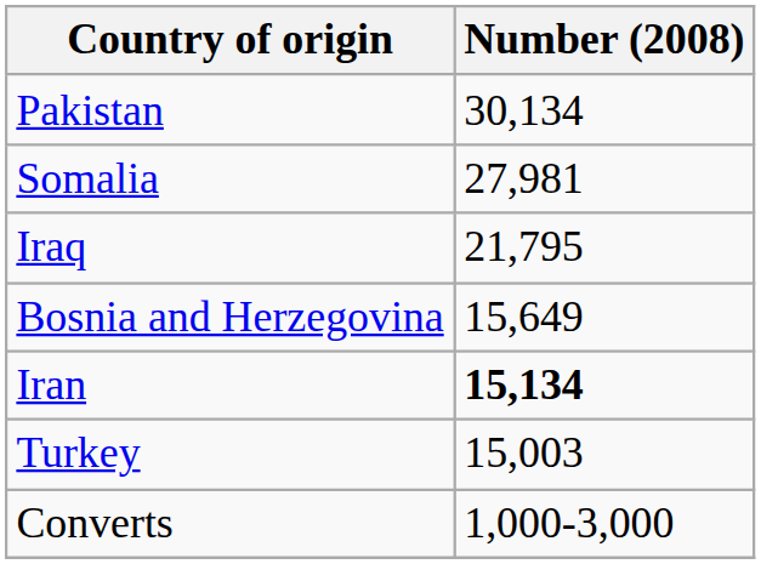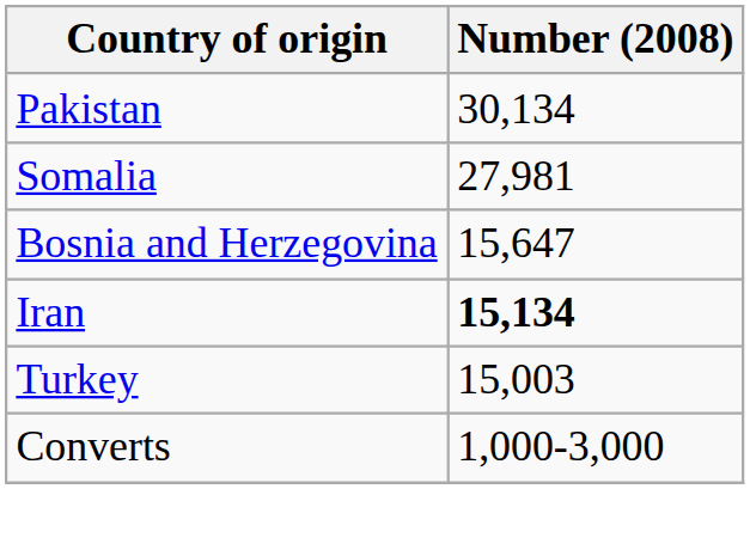- row: Iraq | 21,795
Bosnia and Herzegovina | Number (2008): 15,649 -> 15,647
